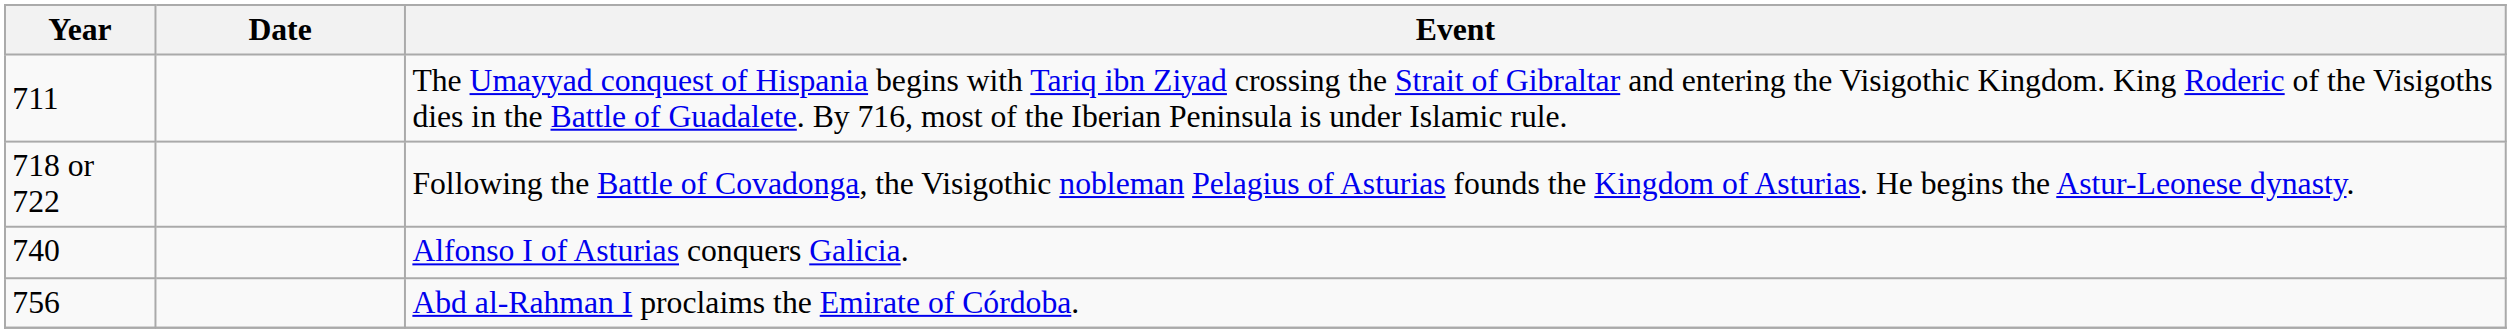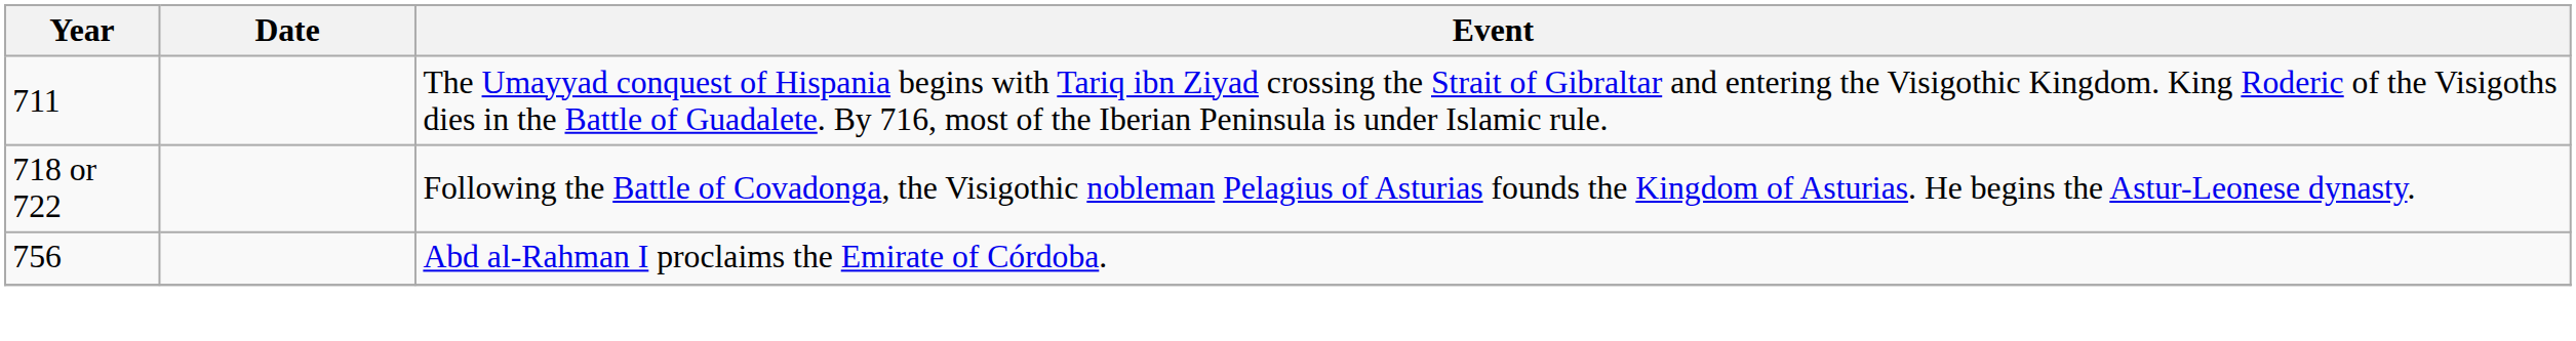- row: 740 | Alfonso I of Asturias conquers Galicia.
